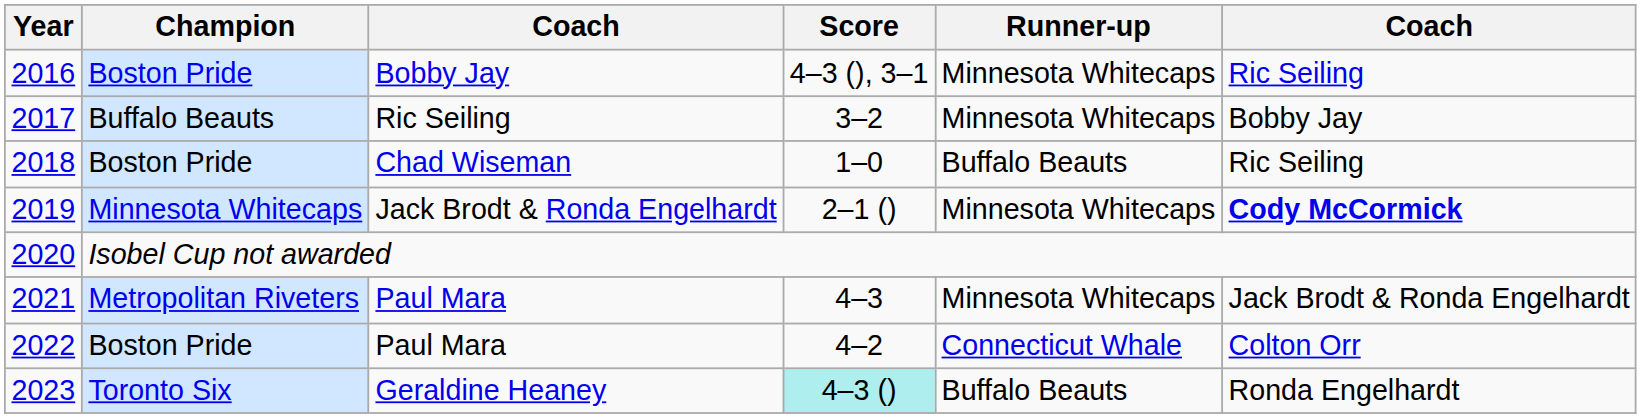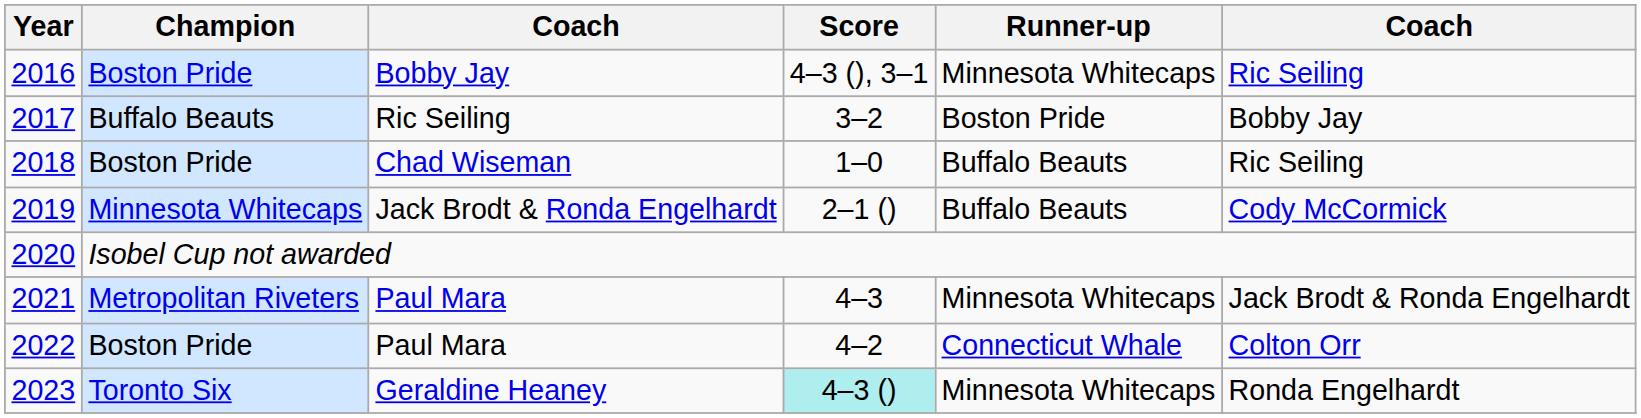2017 | Runner-up: Minnesota Whitecaps -> Boston Pride
2019 | Runner-up: Minnesota Whitecaps -> Buffalo Beauts
2019 | column 6: bold -> normal
2023 | Runner-up: Buffalo Beauts -> Minnesota Whitecaps
